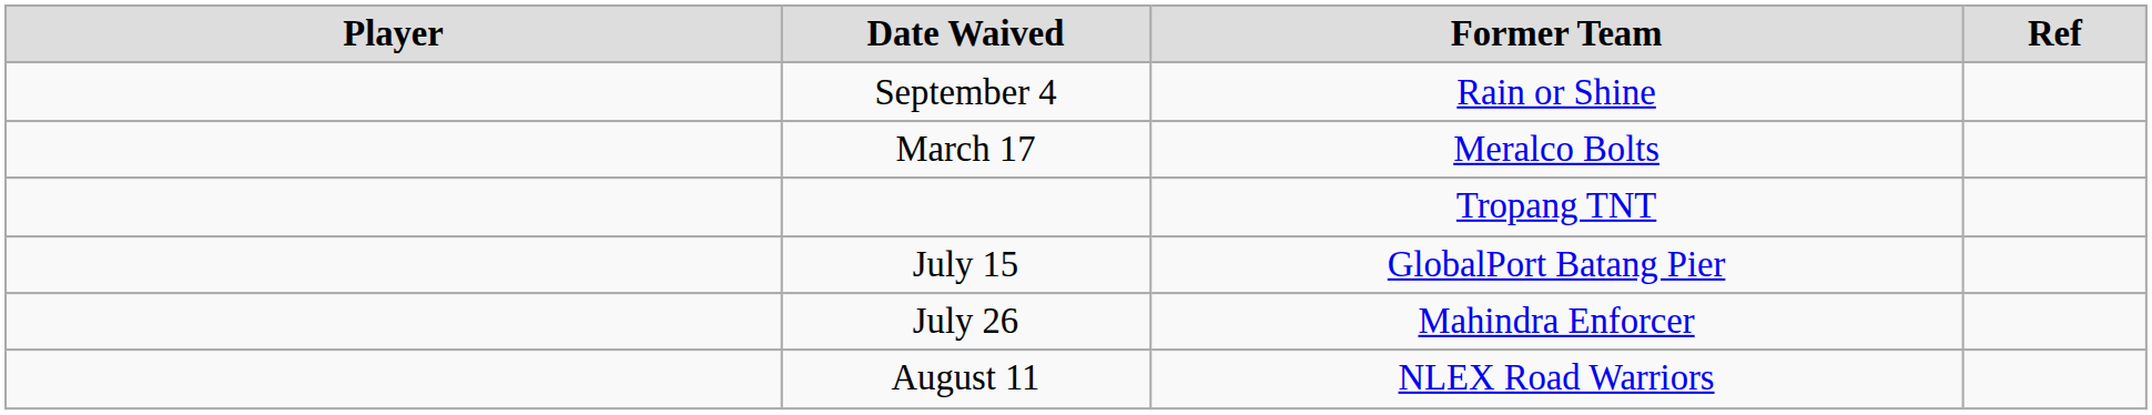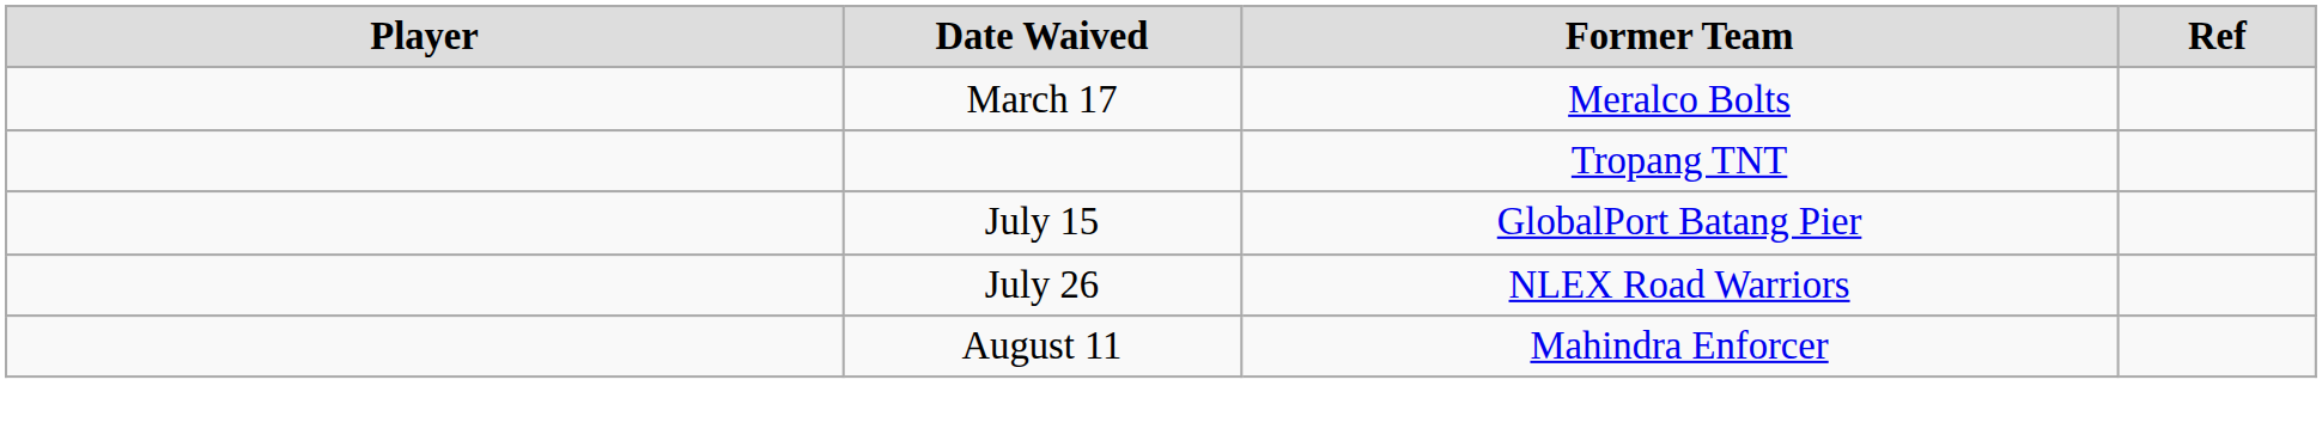- row: September 4 | Rain or Shine
July 26 | Former Team: Mahindra Enforcer -> NLEX Road Warriors
August 11 | Former Team: NLEX Road Warriors -> Mahindra Enforcer
